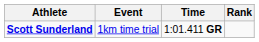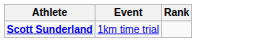- column: Time | 1:01.411 GR
